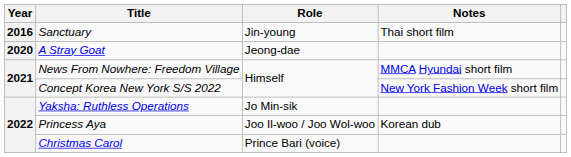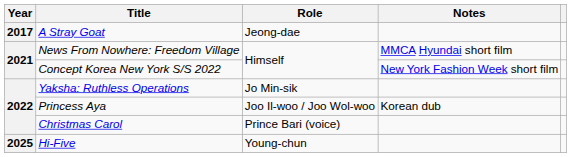- row: 2016 | Sanctuary | Jin-young | Thai short film
A Stray Goat | Year: 2020 -> 2017
+ row: 2025 | Hi-Five | Young-chun
